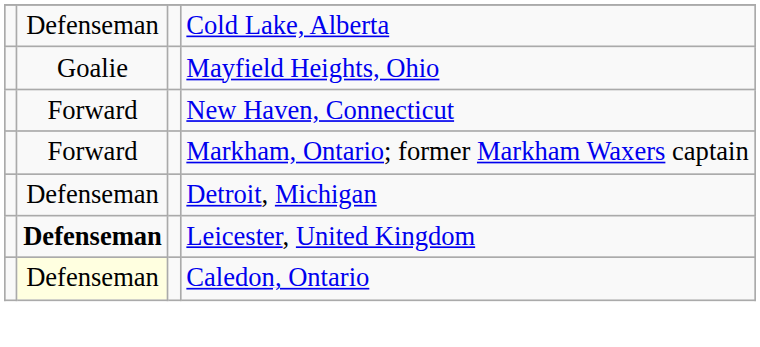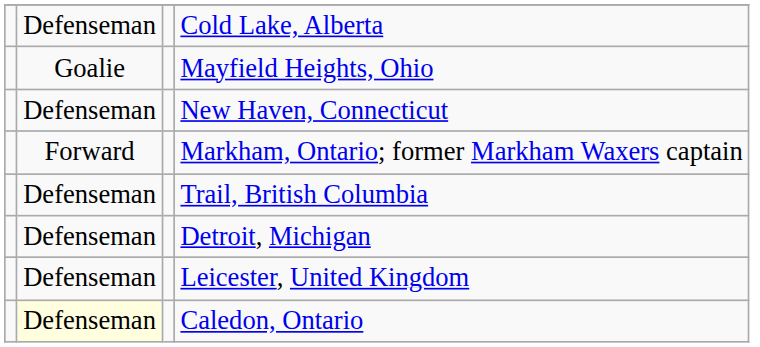New Haven, Connecticut | column 2: Forward -> Defenseman
+ row: Defenseman | Trail, British Columbia
Leicester, United Kingdom | column 2: bold -> normal
